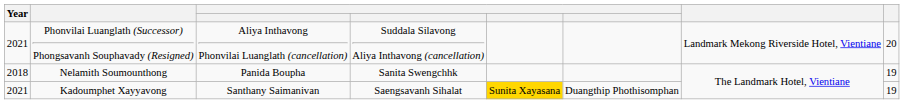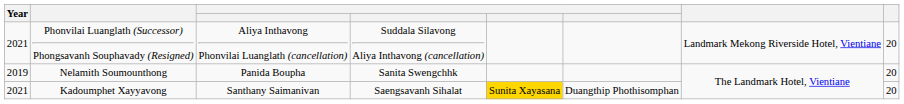Nelamith Soumounthong | Year: 2018 -> 2019
Nelamith Soumounthong | column 8: 19 -> 20
Kadoumphet Xayyavong | column 8: 19 -> 20
